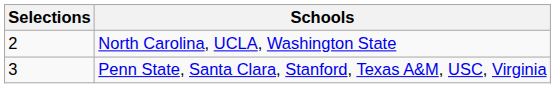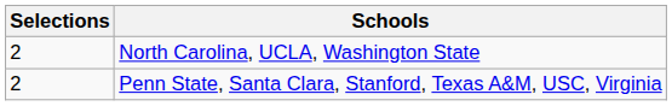Penn State, Santa Clara, Stanford, Texas A&M, USC, Virginia | Selections: 3 -> 2
